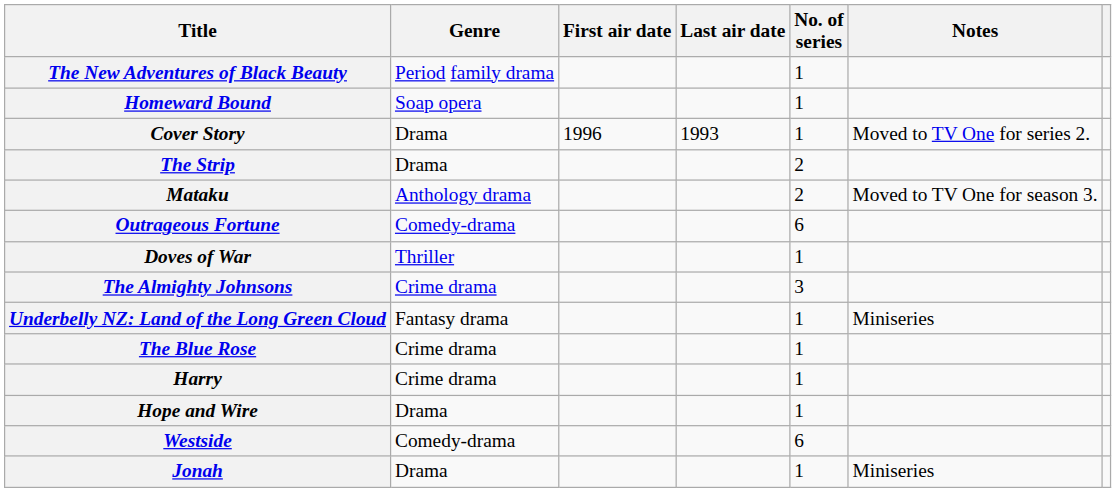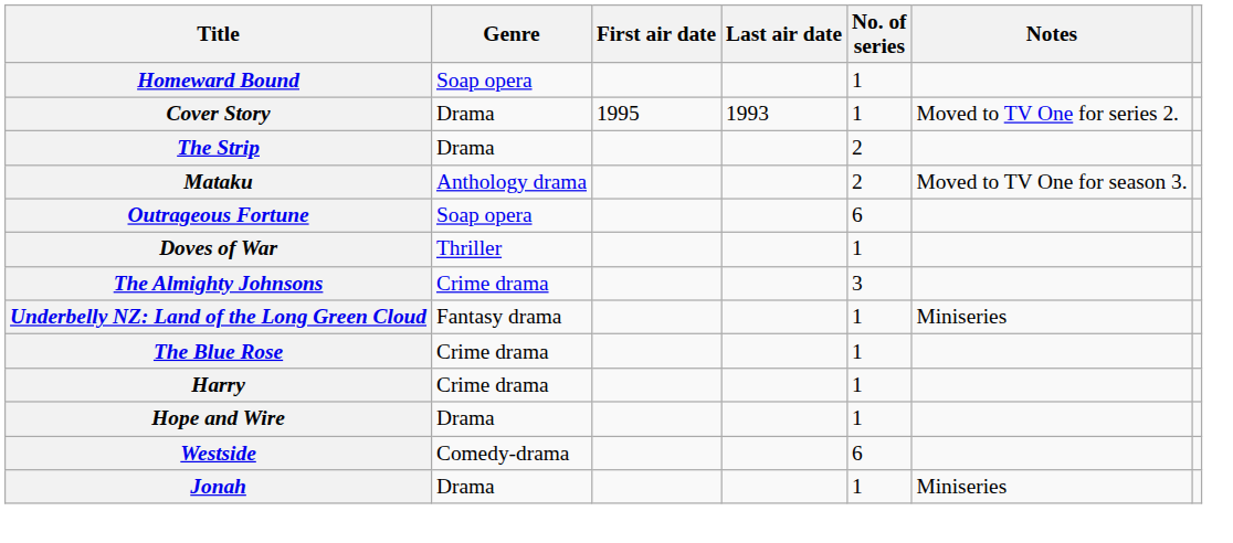- row: The New Adventures of Black Beauty | Period family drama | 1
Cover Story | First air date: 1996 -> 1995
Outrageous Fortune | Genre: Comedy-drama -> Soap opera
